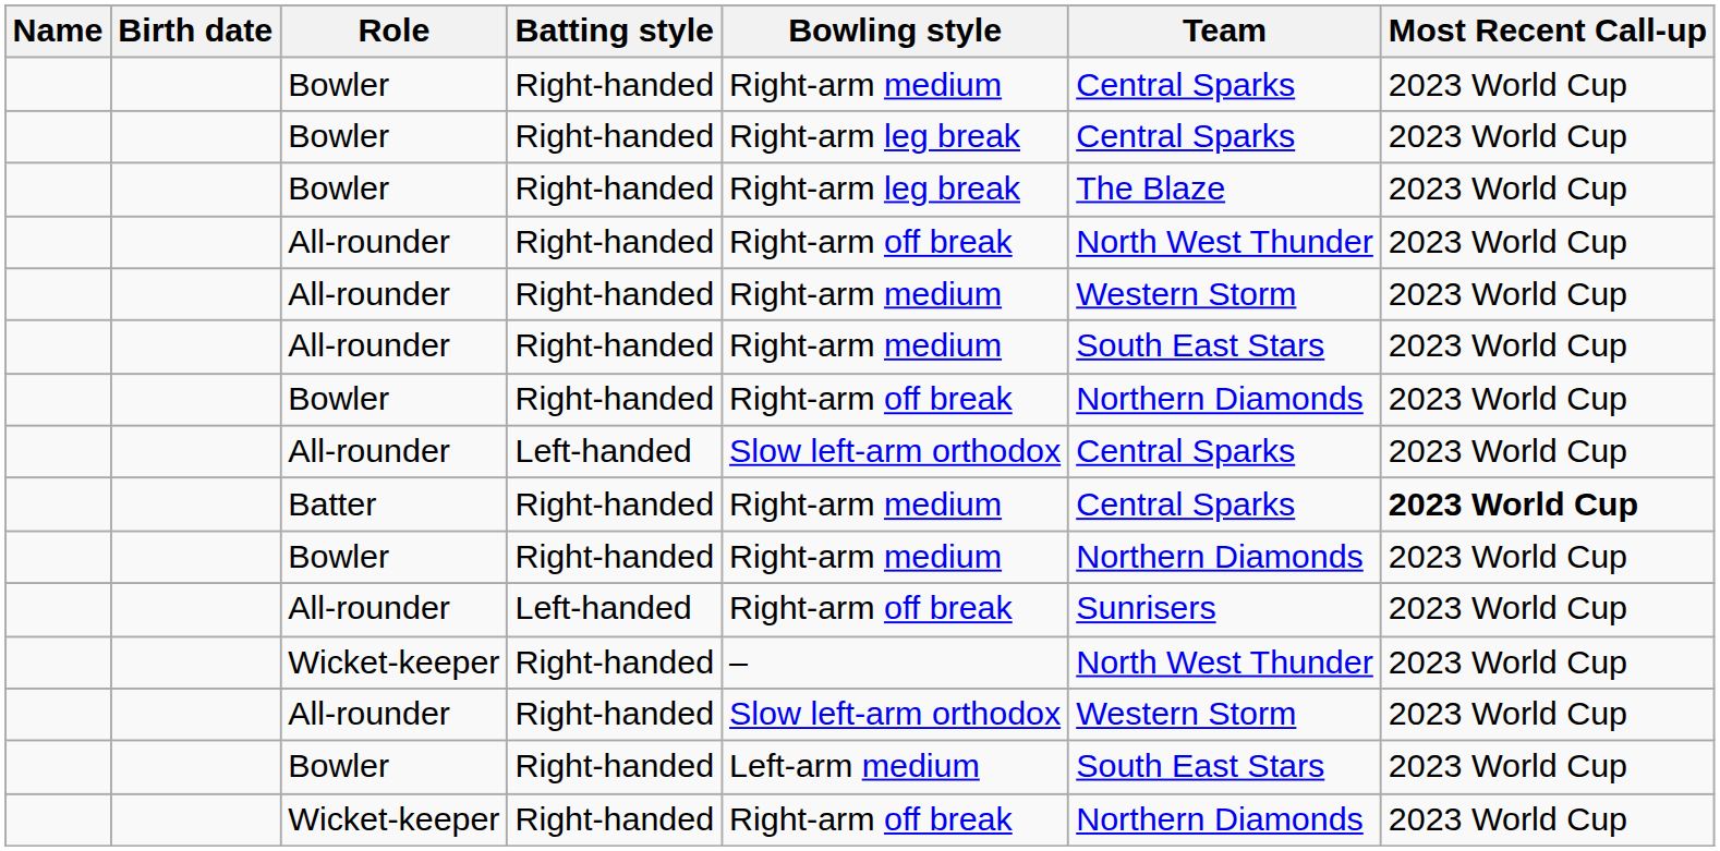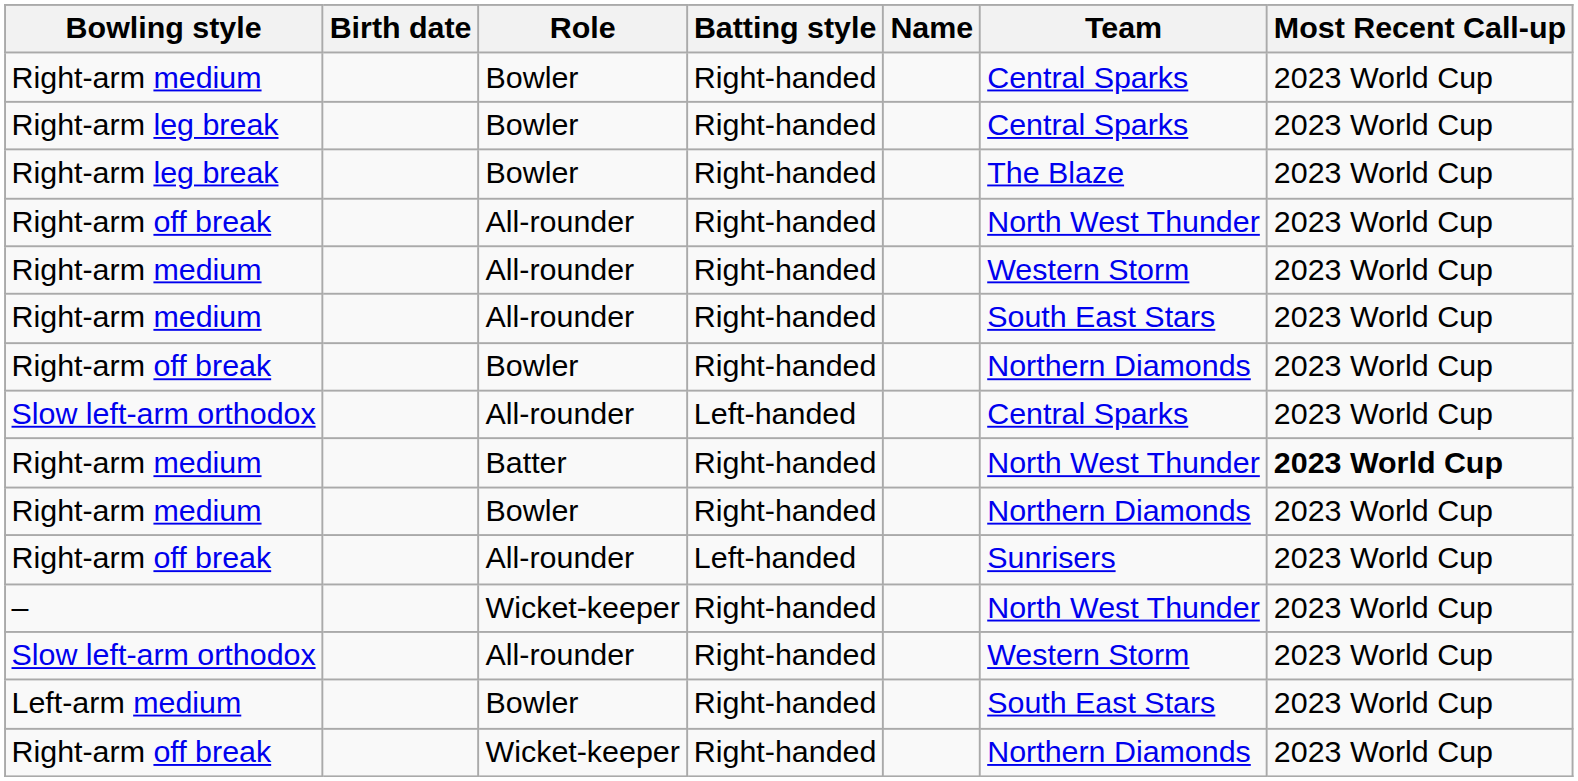columns swapped: Name <-> Bowling style
Batter | Team: Central Sparks -> North West Thunder
